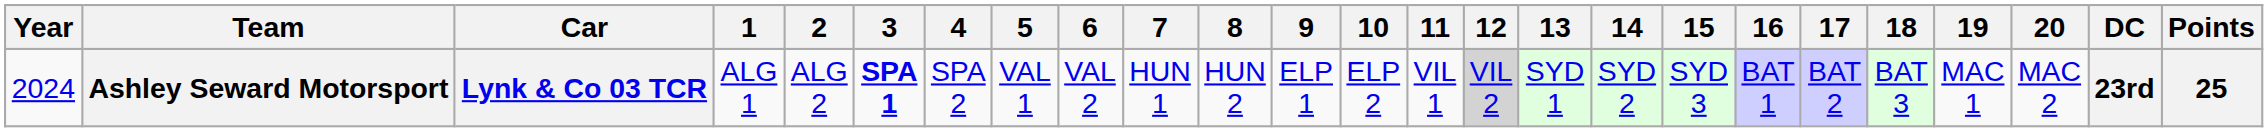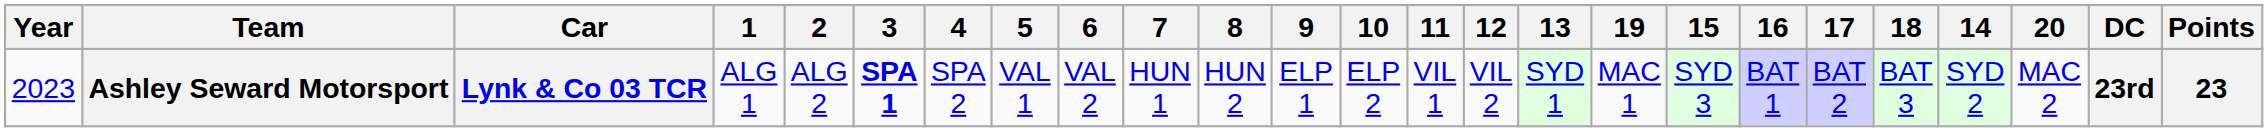columns swapped: 14 <-> 19
Ashley Seward Motorsport | Year: 2024 -> 2023
Ashley Seward Motorsport | 12: lightgrey background -> no background
Ashley Seward Motorsport | Points: 25 -> 23
